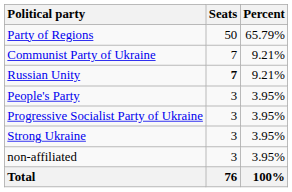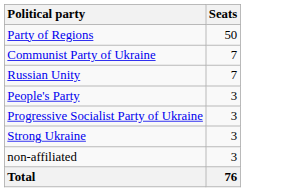- column: Percent | 65.79% | 9.21% | 9.21% | 3.95% | 3.95% | 3.95% | 3.95% | 100%
Russian Unity | Seats: bold -> normal
